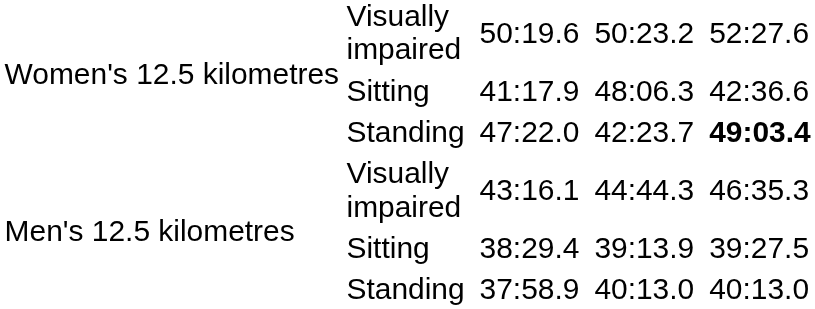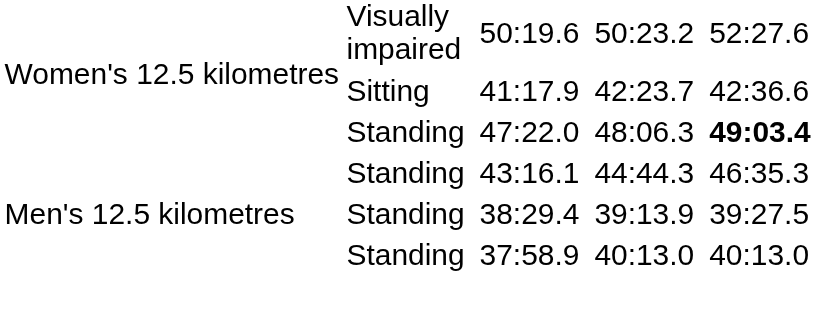41:17.9 | column 6: 48:06.3 -> 42:23.7
47:22.0 | column 6: 42:23.7 -> 48:06.3
43:16.1 | column 2: Visually impaired -> Standing
38:29.4 | column 2: Sitting -> Standing
